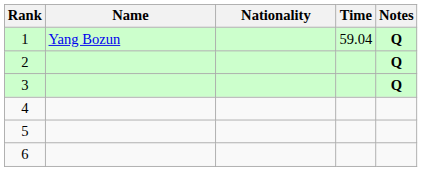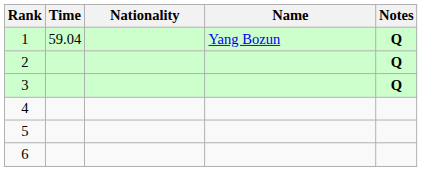columns swapped: Name <-> Time
